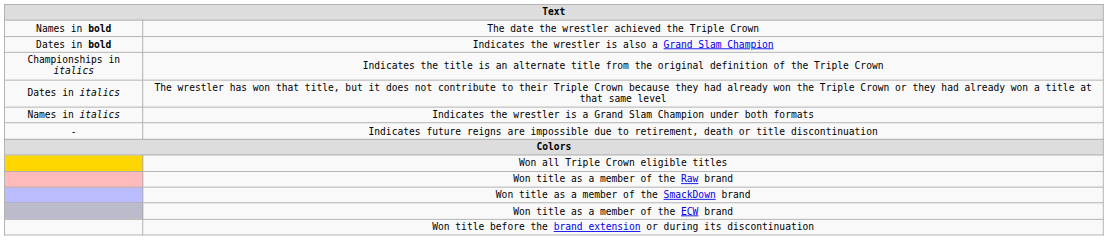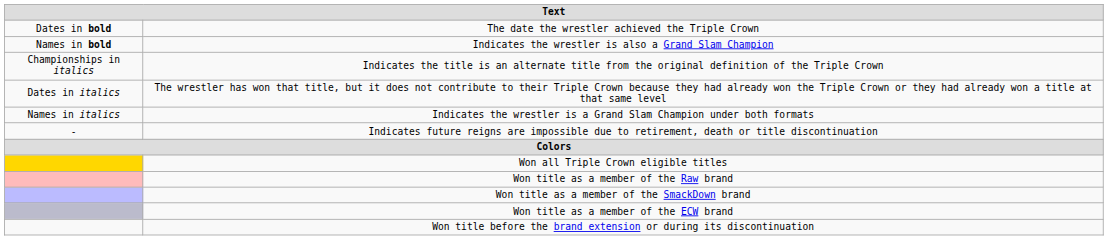The date the wrestler achieved the Triple Crown | column 1: Names in bold -> Dates in bold
Indicates the wrestler is also a Grand Slam Champion | column 1: Dates in bold -> Names in bold
